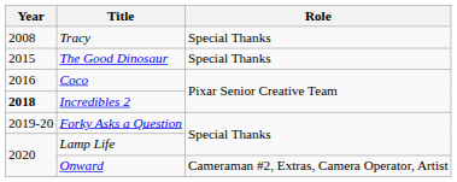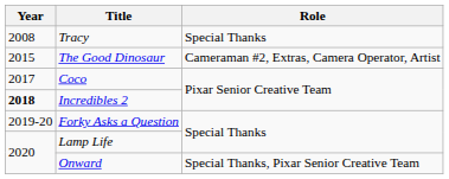The Good Dinosaur | Role: Special Thanks -> Cameraman #2, Extras, Camera Operator, Artist
Coco | Year: 2016 -> 2017
Onward | Role: Cameraman #2, Extras, Camera Operator, Artist -> Special Thanks, Pixar Senior Creative Team
